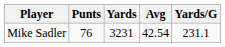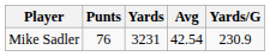Mike Sadler | Yards/G: 231.1 -> 230.9
